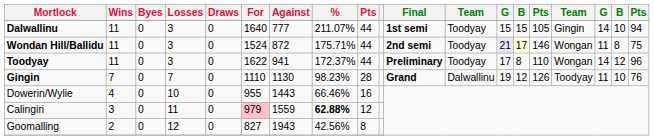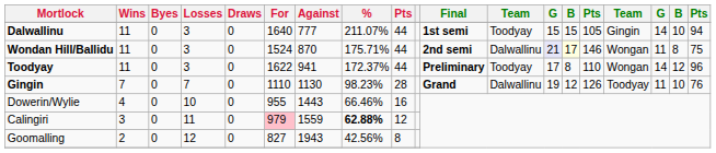Wondan Hill/Ballidu | Against: 872 -> 870
Wondan Hill/Ballidu | column 12: Toodyay -> Dalwallinu
